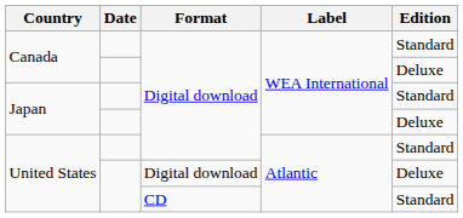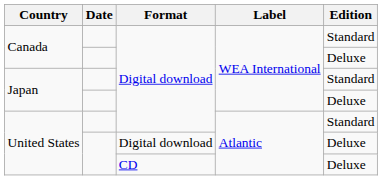United States / CD | Edition: Standard -> Deluxe
